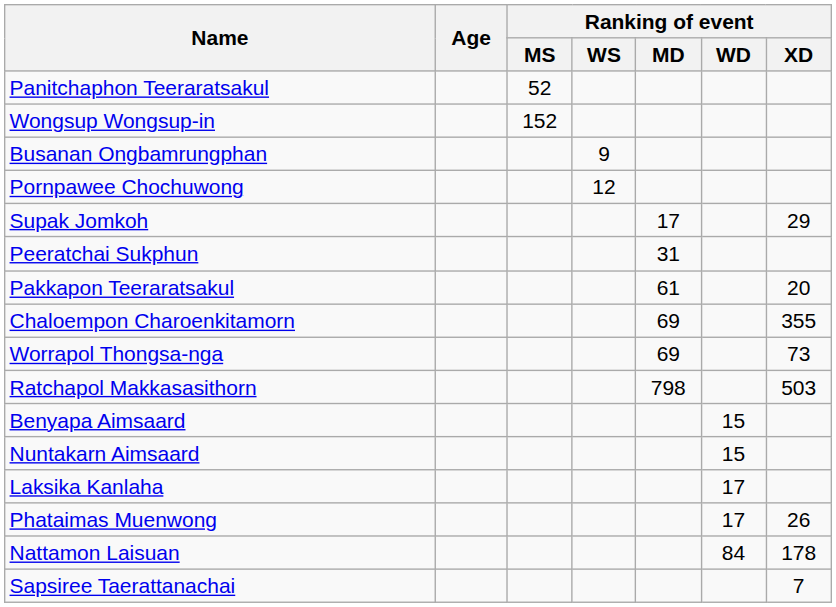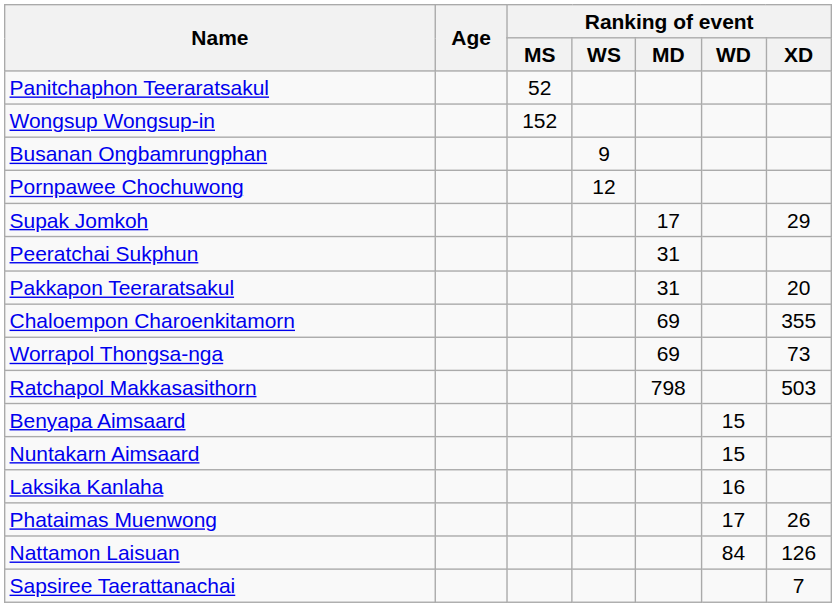Pakkapon Teeraratsakul | Ranking of event / MD: 61 -> 31
Laksika Kanlaha | Ranking of event / WD: 17 -> 16
Nattamon Laisuan | Ranking of event / XD: 178 -> 126
